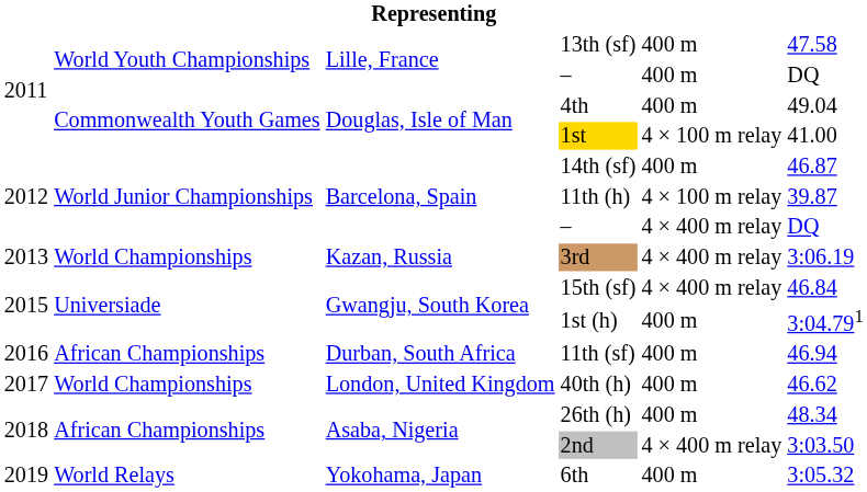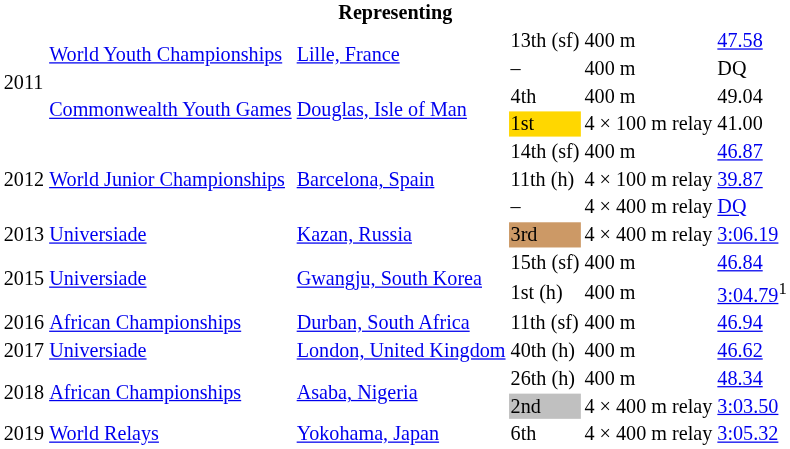3rd | column 2: World Championships -> Universiade
15th (sf) | column 5: 4 × 400 m relay -> 400 m
40th (h) | column 2: World Championships -> Universiade
6th | column 5: 400 m -> 4 × 400 m relay
